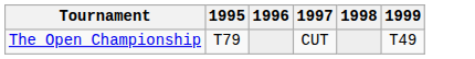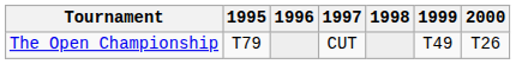+ column: 2000 | T26
